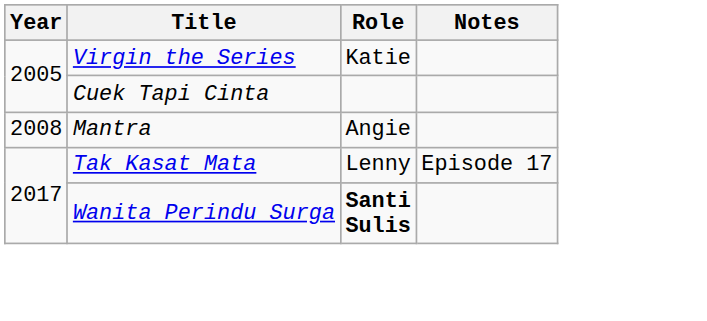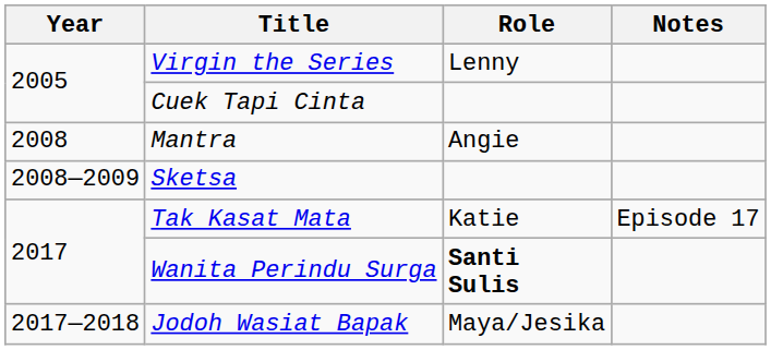Virgin the Series | Role: Katie -> Lenny
+ row: 2008—2009 | Sketsa
Tak Kasat Mata | Role: Lenny -> Katie
+ row: 2017—2018 | Jodoh Wasiat Bapak | Maya/Jesika
